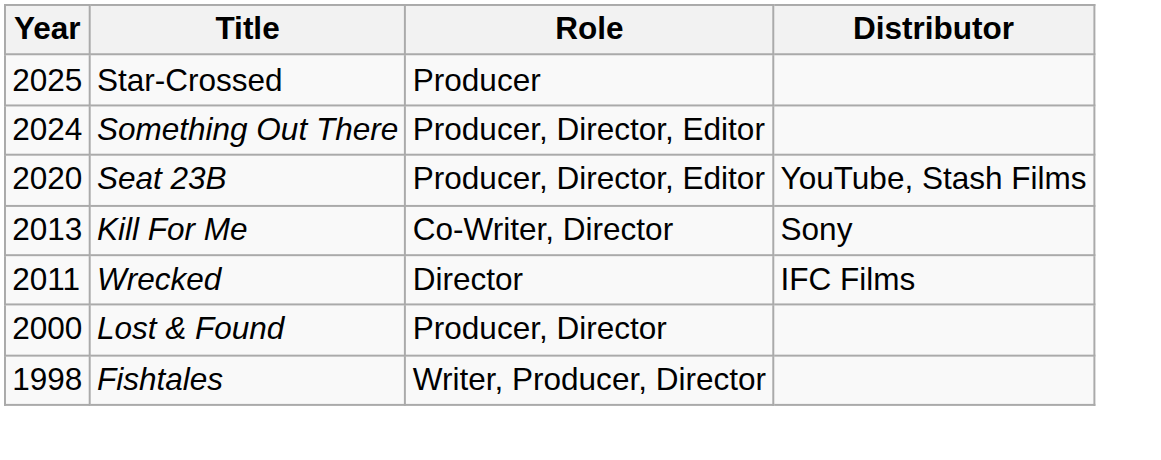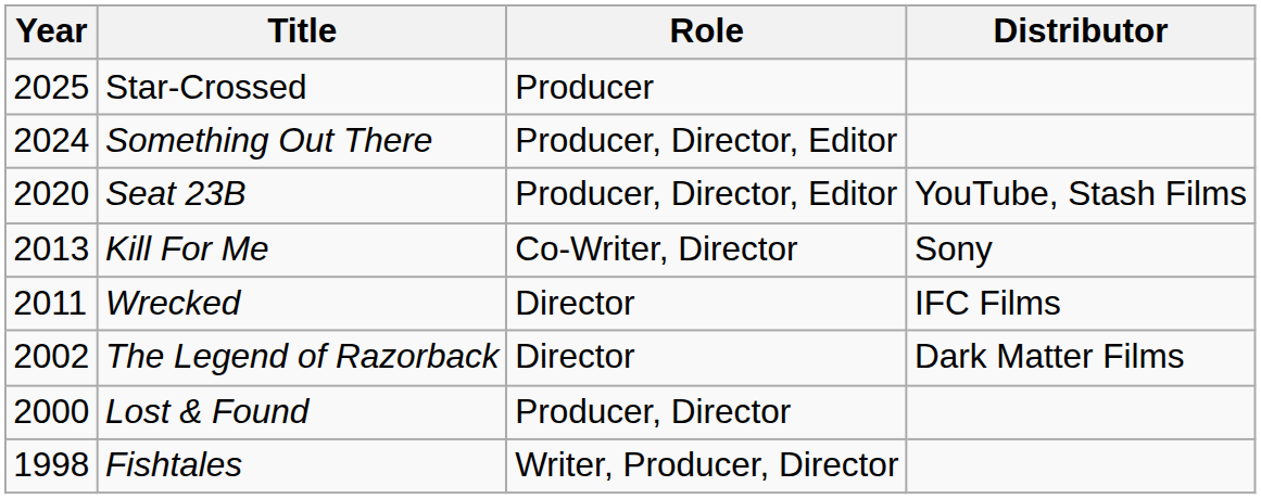+ row: 2002 | The Legend of Razorback | Director | Dark Matter Films
